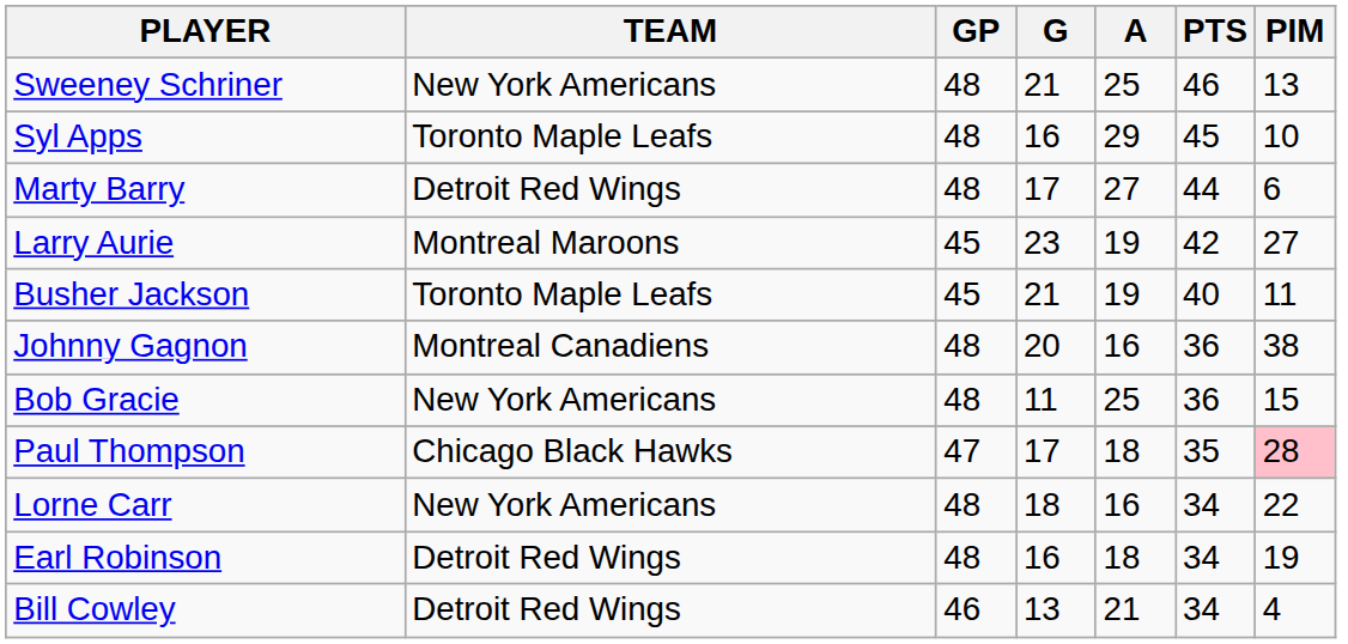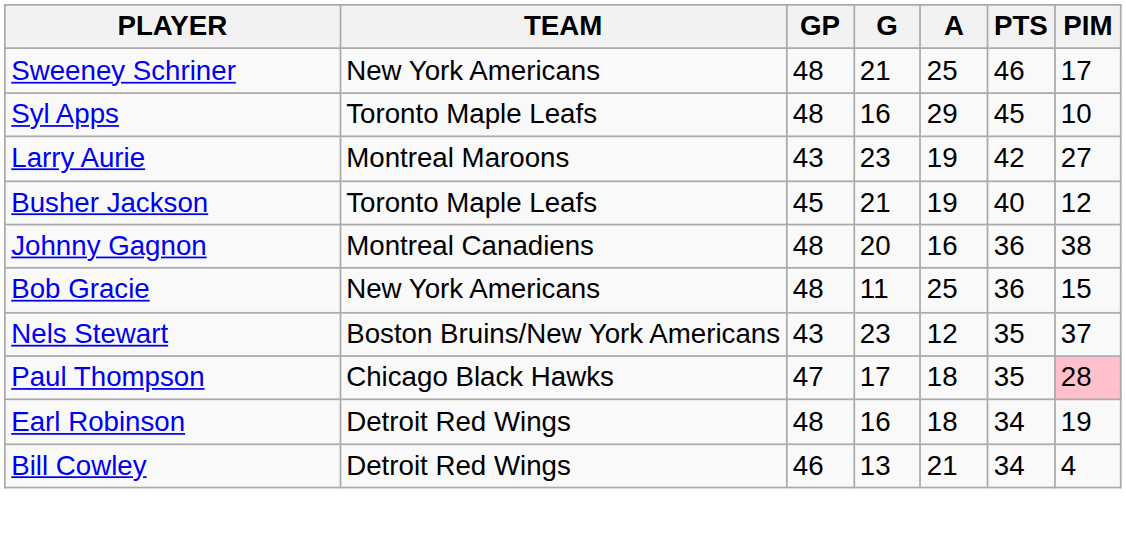Sweeney Schriner | PIM: 13 -> 17
- row: Marty Barry | Detroit Red Wings | 48 | 17 | 27 | 44 | 6
Larry Aurie | GP: 45 -> 43
Busher Jackson | PIM: 11 -> 12
+ row: Nels Stewart | Boston Bruins/New York Americans | 43 | 23 | 12 | 35 | 37
- row: Lorne Carr | New York Americans | 48 | 18 | 16 | 34 | 22
